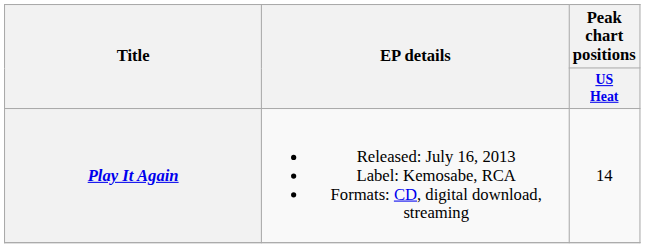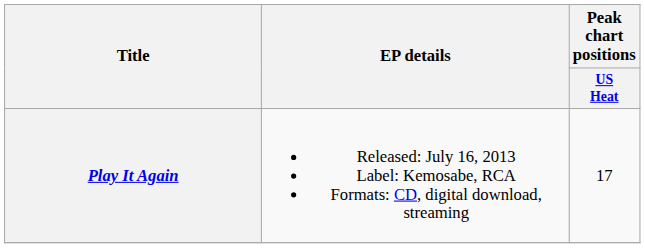Play It Again | Peak chart positions / US Heat: 14 -> 17
